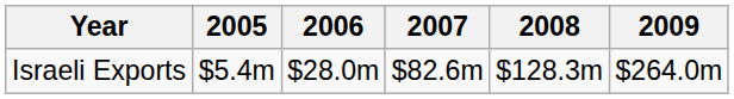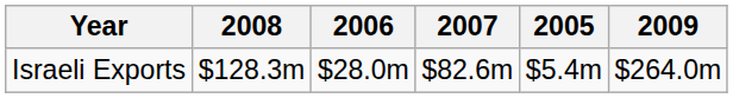columns swapped: 2005 <-> 2008
